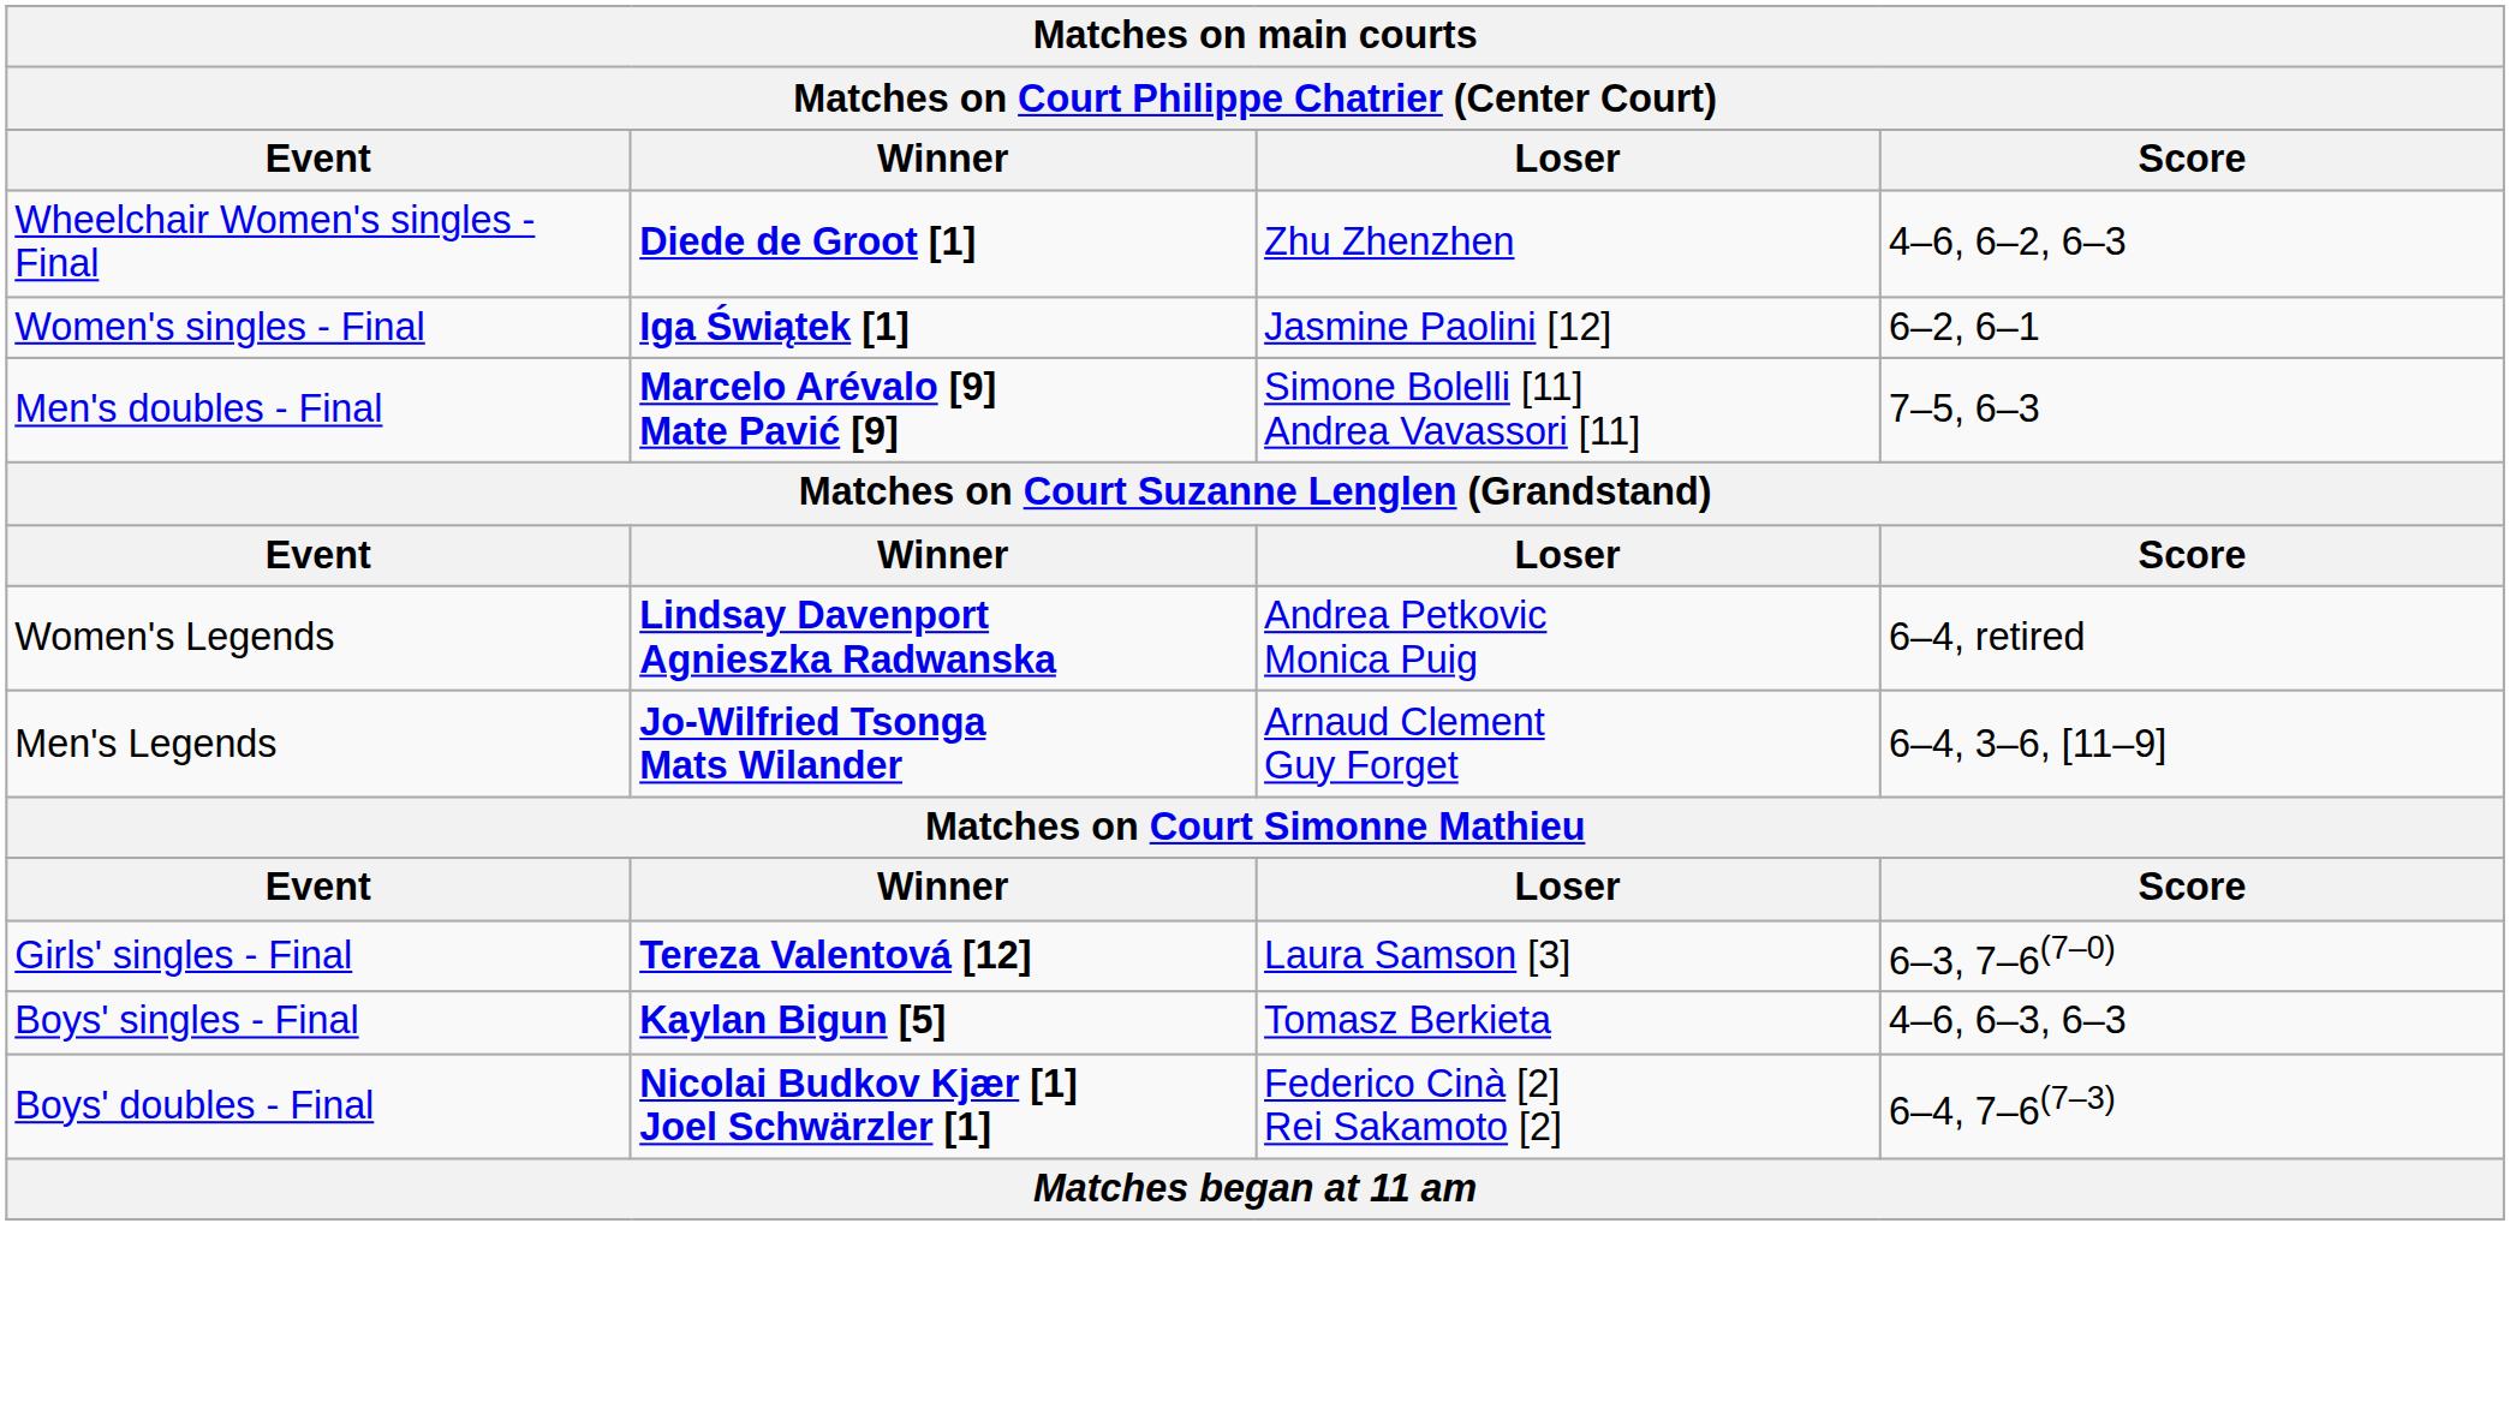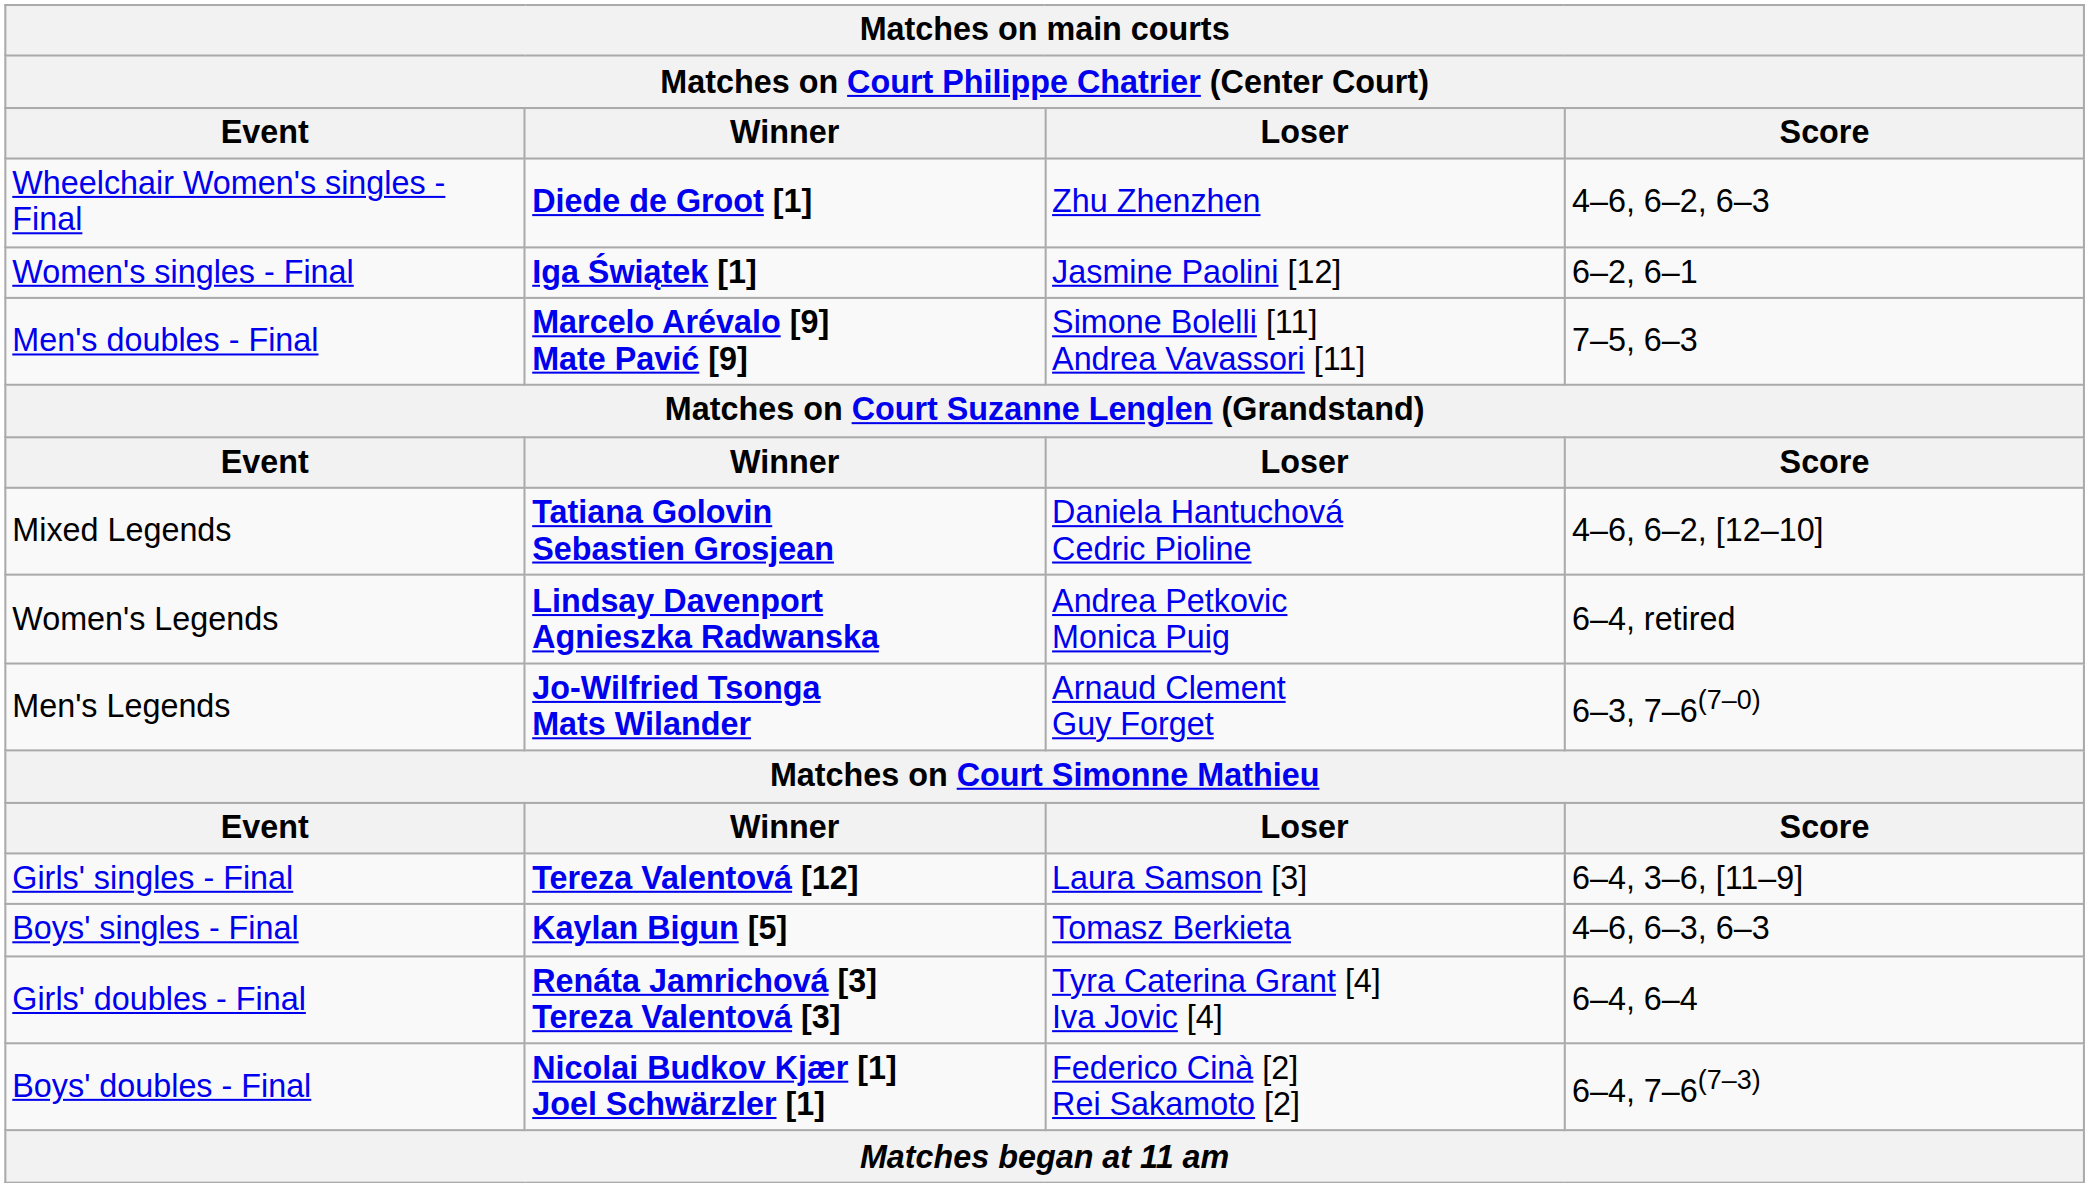+ row: Mixed Legends | Tatiana Golovin Sebastien Grosjean | Daniela Hantuchová Cedric Pioline | 4–6, 6–2, [12–10]
Men's Legends | Score: 6–4, 3–6, [11–9] -> 6–3, 7–6(7–0)
Girls' singles - Final | Score: 6–3, 7–6(7–0) -> 6–4, 3–6, [11–9]
+ row: Girls' doubles - Final | Renáta Jamrichová [3] Tereza Valentová [3] | Tyra Caterina Grant [4] Iva Jovic [4] | 6–4, 6–4
